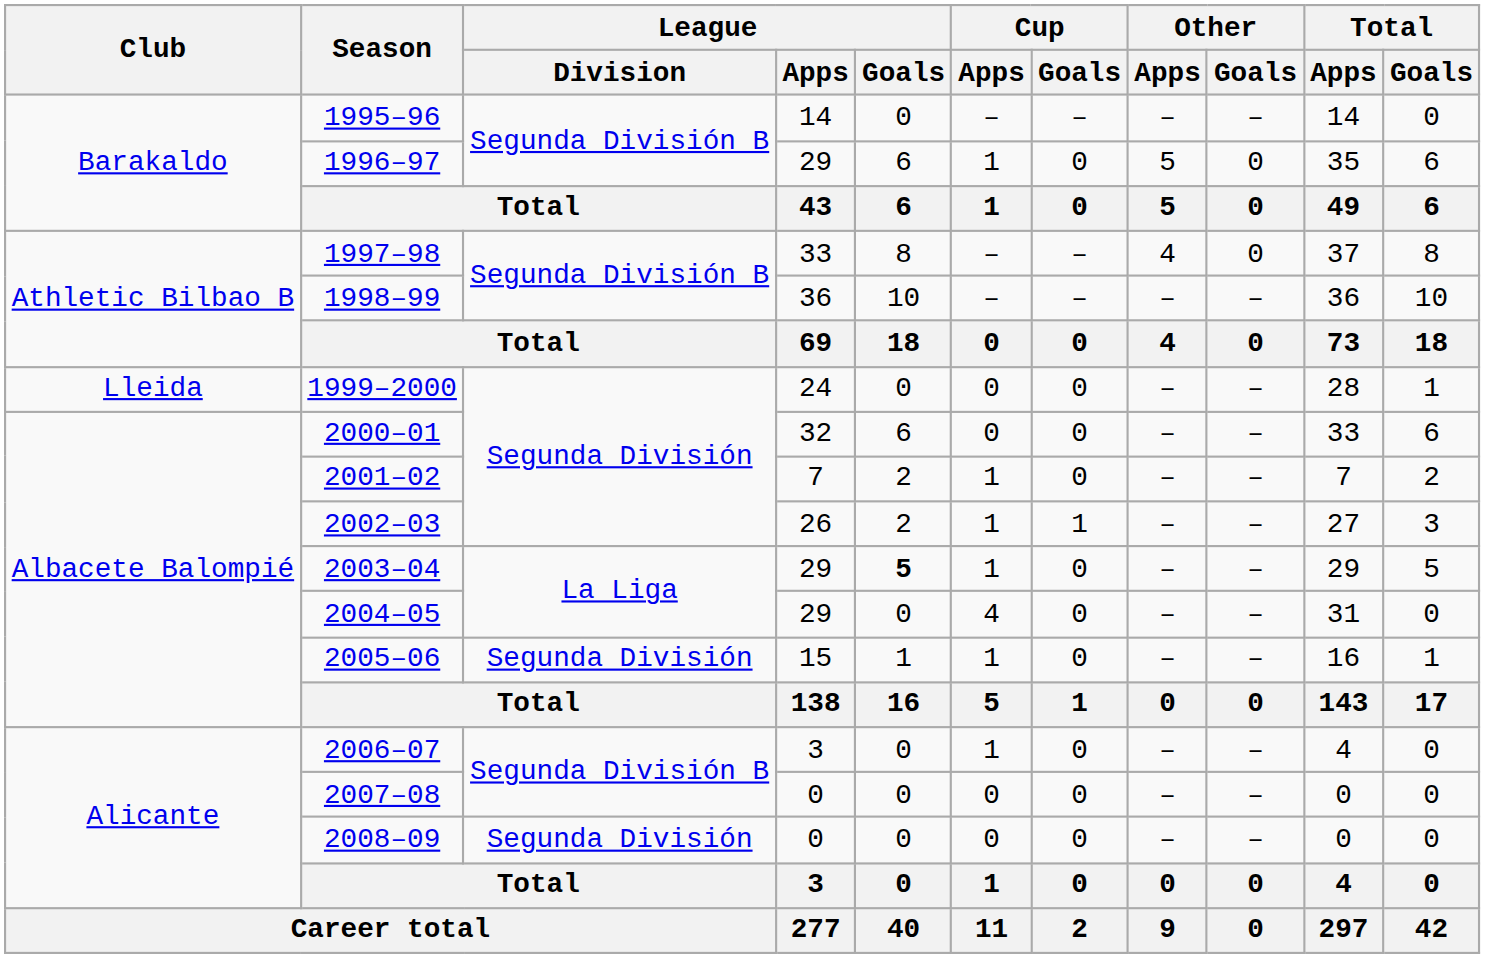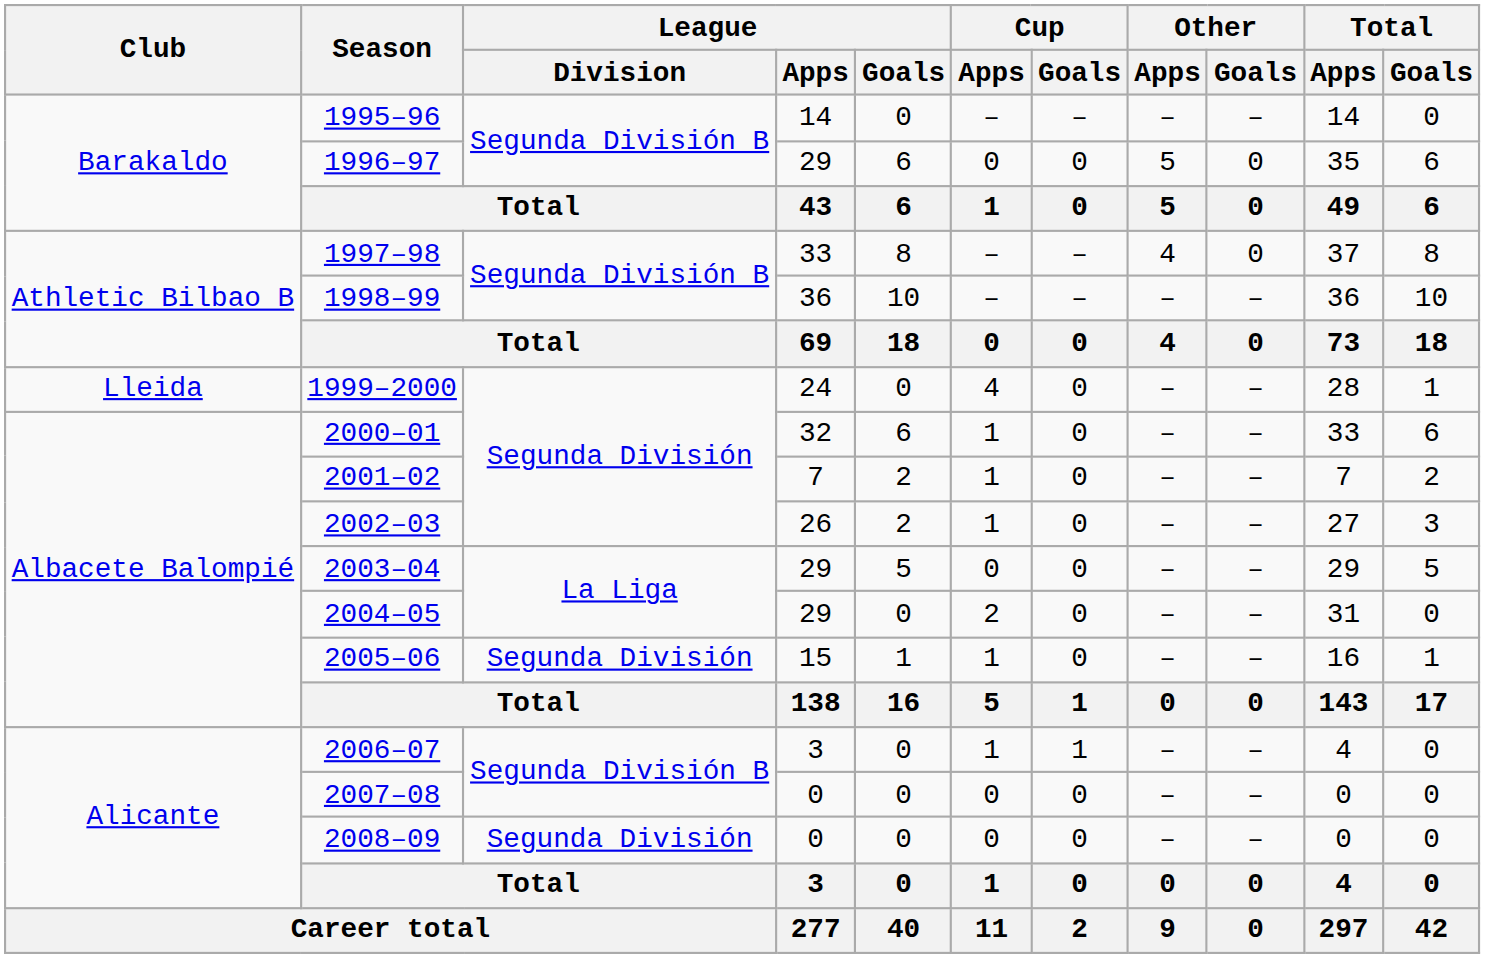1996–97 | Cup / Apps: 1 -> 0
1999–2000 | Cup / Apps: 0 -> 4
2000–01 | Cup / Apps: 0 -> 1
2002–03 | Cup / Goals: 1 -> 0
2003–04 | League / Goals: bold -> normal
2003–04 | Cup / Apps: 1 -> 0
2004–05 | Cup / Apps: 4 -> 2
2006–07 | Cup / Goals: 0 -> 1
